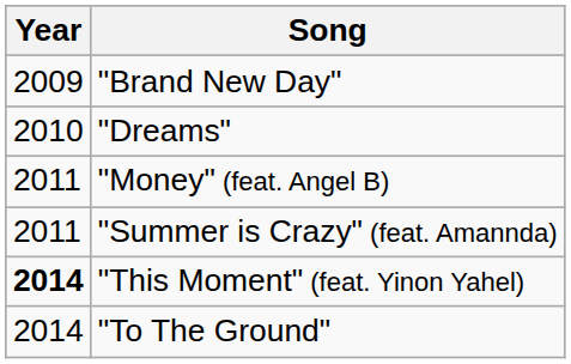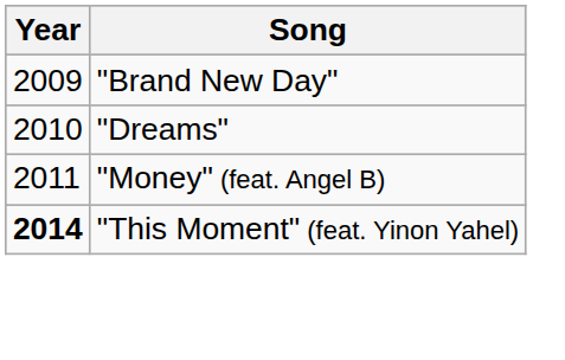- row: 2011 | "Summer is Crazy" (feat. Amannda)
- row: 2014 | "To The Ground"
